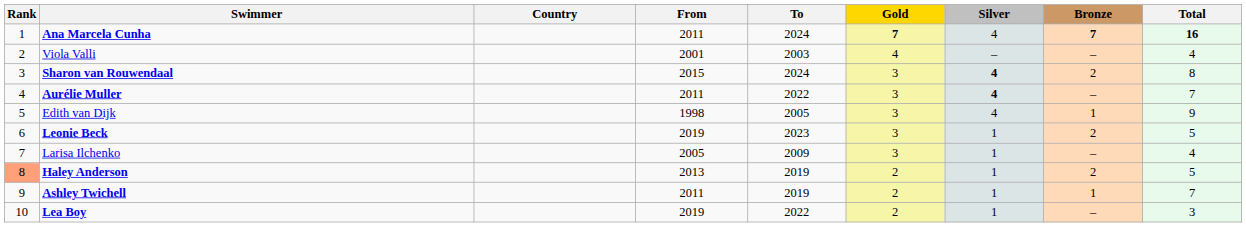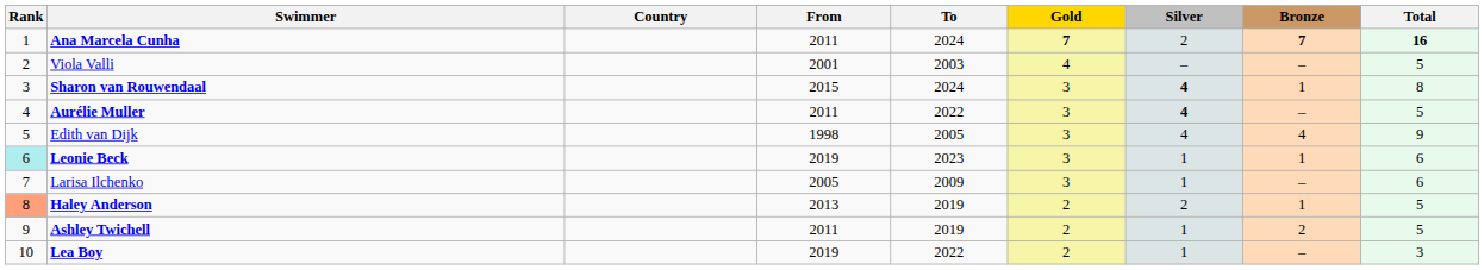Ana Marcela Cunha | Silver: 4 -> 2
Viola Valli | Total: 4 -> 5
Sharon van Rouwendaal | Bronze: 2 -> 1
Aurélie Muller | Total: 7 -> 5
Edith van Dijk | Bronze: 1 -> 4
Leonie Beck | Rank: no background -> paleturquoise background
Leonie Beck | Bronze: 2 -> 1
Leonie Beck | Total: 5 -> 6
Larisa Ilchenko | Total: 4 -> 6
Haley Anderson | Silver: 1 -> 2
Haley Anderson | Bronze: 2 -> 1
Ashley Twichell | Bronze: 1 -> 2
Ashley Twichell | Total: 7 -> 5
